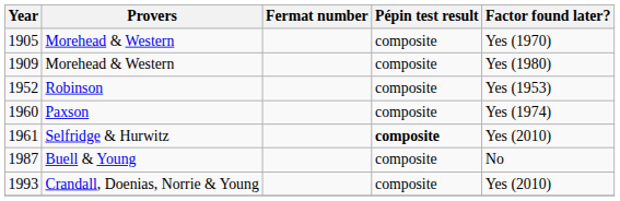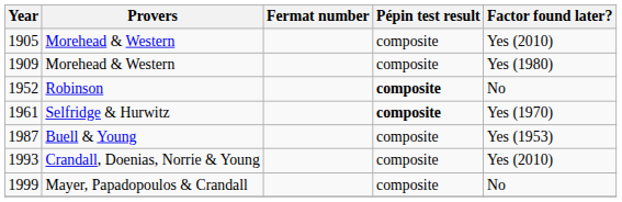1905 | Factor found later?: Yes (1970) -> Yes (2010)
1952 | Pépin test result: normal -> bold
1952 | Factor found later?: Yes (1953) -> No
- row: 1960 | Paxson | composite | Yes (1974)
1961 | Factor found later?: Yes (2010) -> Yes (1970)
1987 | Factor found later?: No -> Yes (1953)
+ row: 1999 | Mayer, Papadopoulos & Crandall | composite | No
